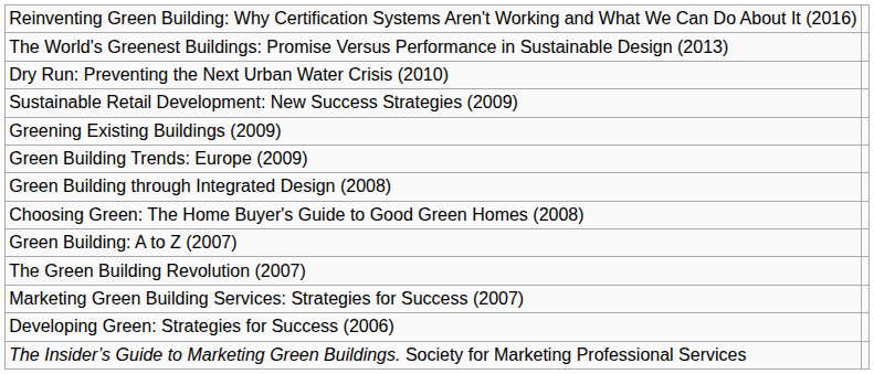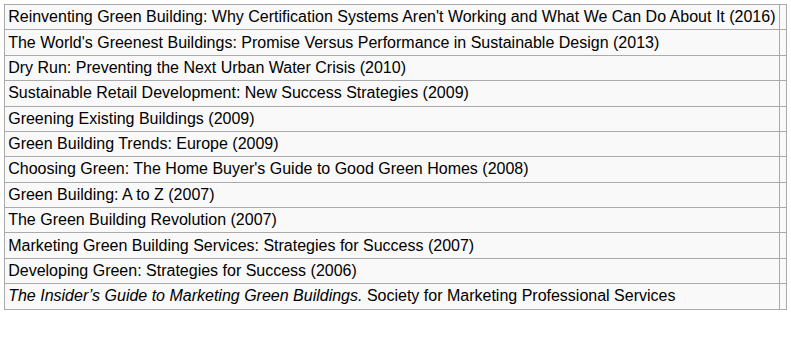- row: Green Building through Integrated Design (2008)
